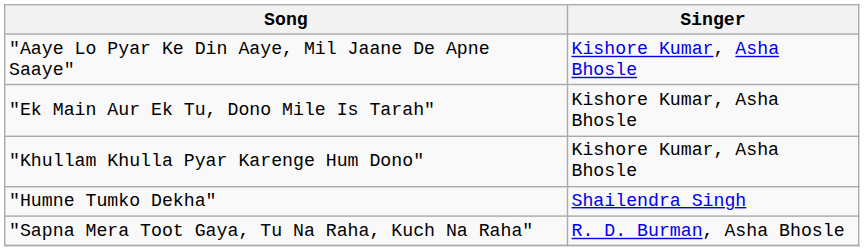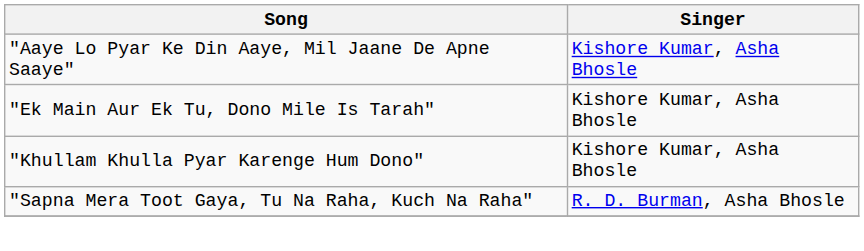- row: "Humne Tumko Dekha" | Shailendra Singh
